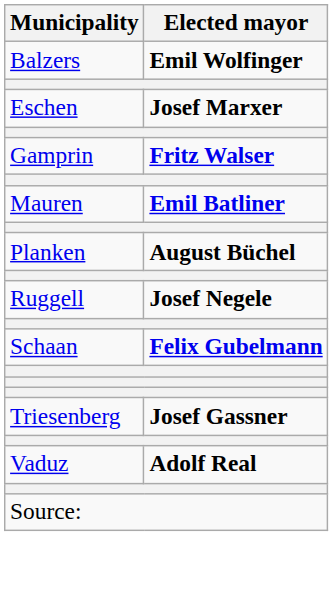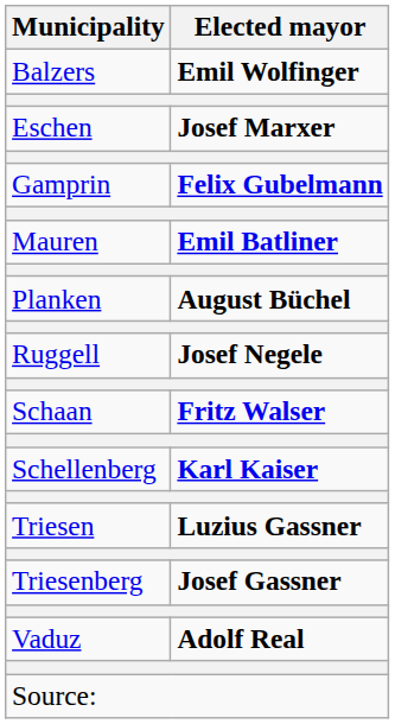Gamprin | Elected mayor: Fritz Walser -> Felix Gubelmann
Schaan | Elected mayor: Felix Gubelmann -> Fritz Walser
+ row: Schellenberg | Karl Kaiser
+ row: Triesen | Luzius Gassner
